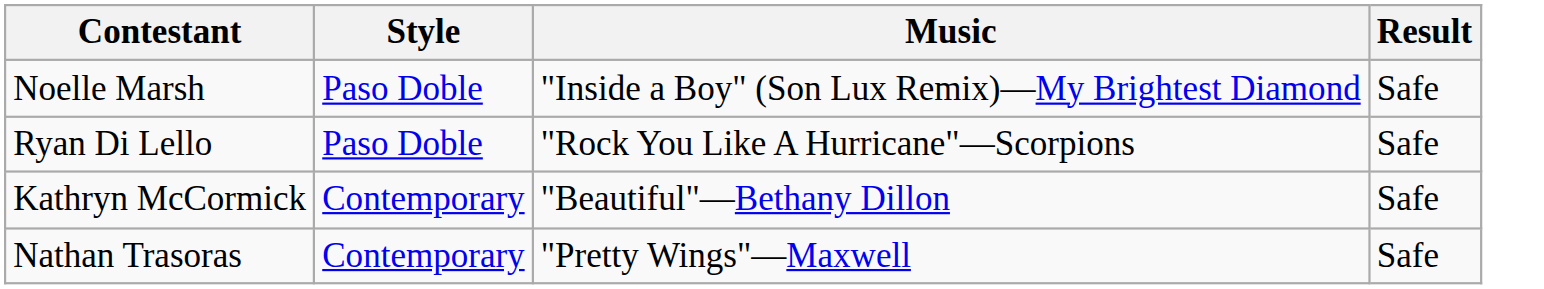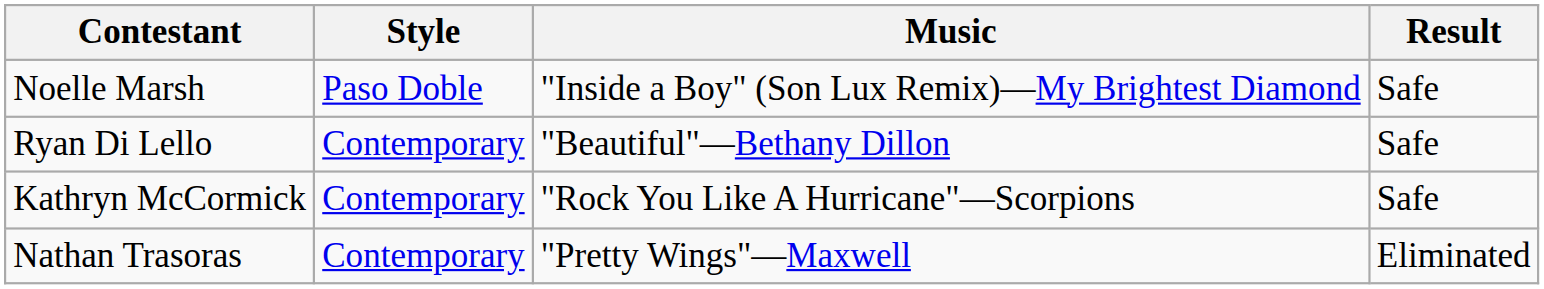Ryan Di Lello | Style: Paso Doble -> Contemporary
Ryan Di Lello | Music: "Rock You Like A Hurricane"—Scorpions -> "Beautiful"—Bethany Dillon
Kathryn McCormick | Music: "Beautiful"—Bethany Dillon -> "Rock You Like A Hurricane"—Scorpions
Nathan Trasoras | Result: Safe -> Eliminated
